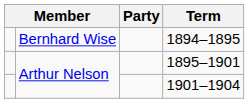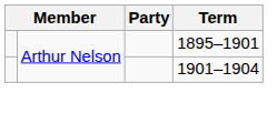- row: Bernhard Wise | 1894–1895
